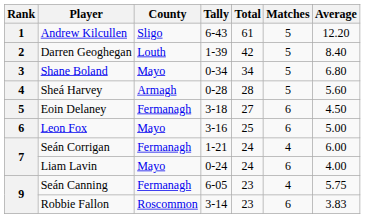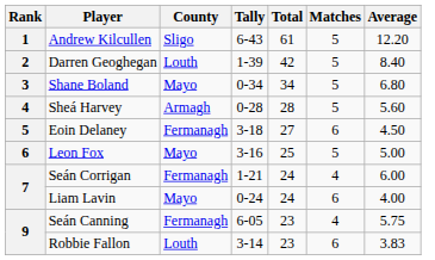Leon Fox | Matches: 6 -> 5
Robbie Fallon | County: Roscommon -> Louth
